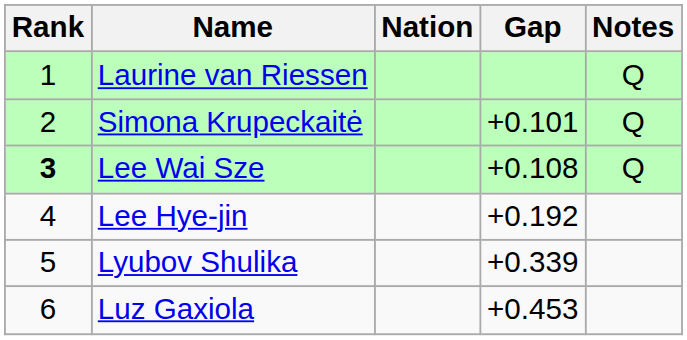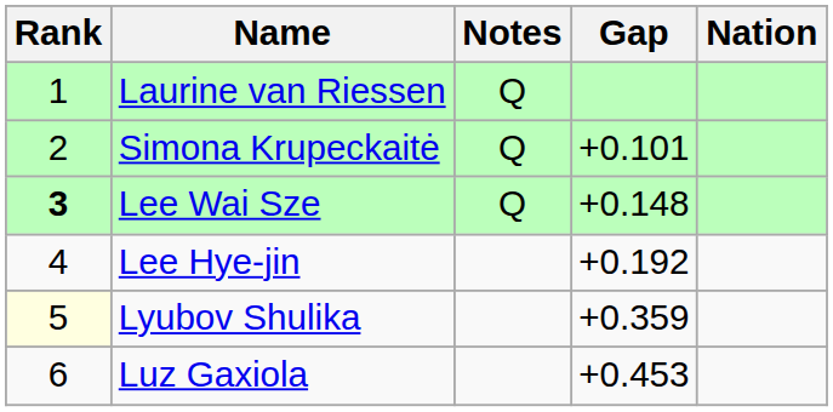columns swapped: Nation <-> Notes
Lee Wai Sze | Gap: +0.108 -> +0.148
Lyubov Shulika | Rank: no background -> lightyellow background
Lyubov Shulika | Gap: +0.339 -> +0.359
